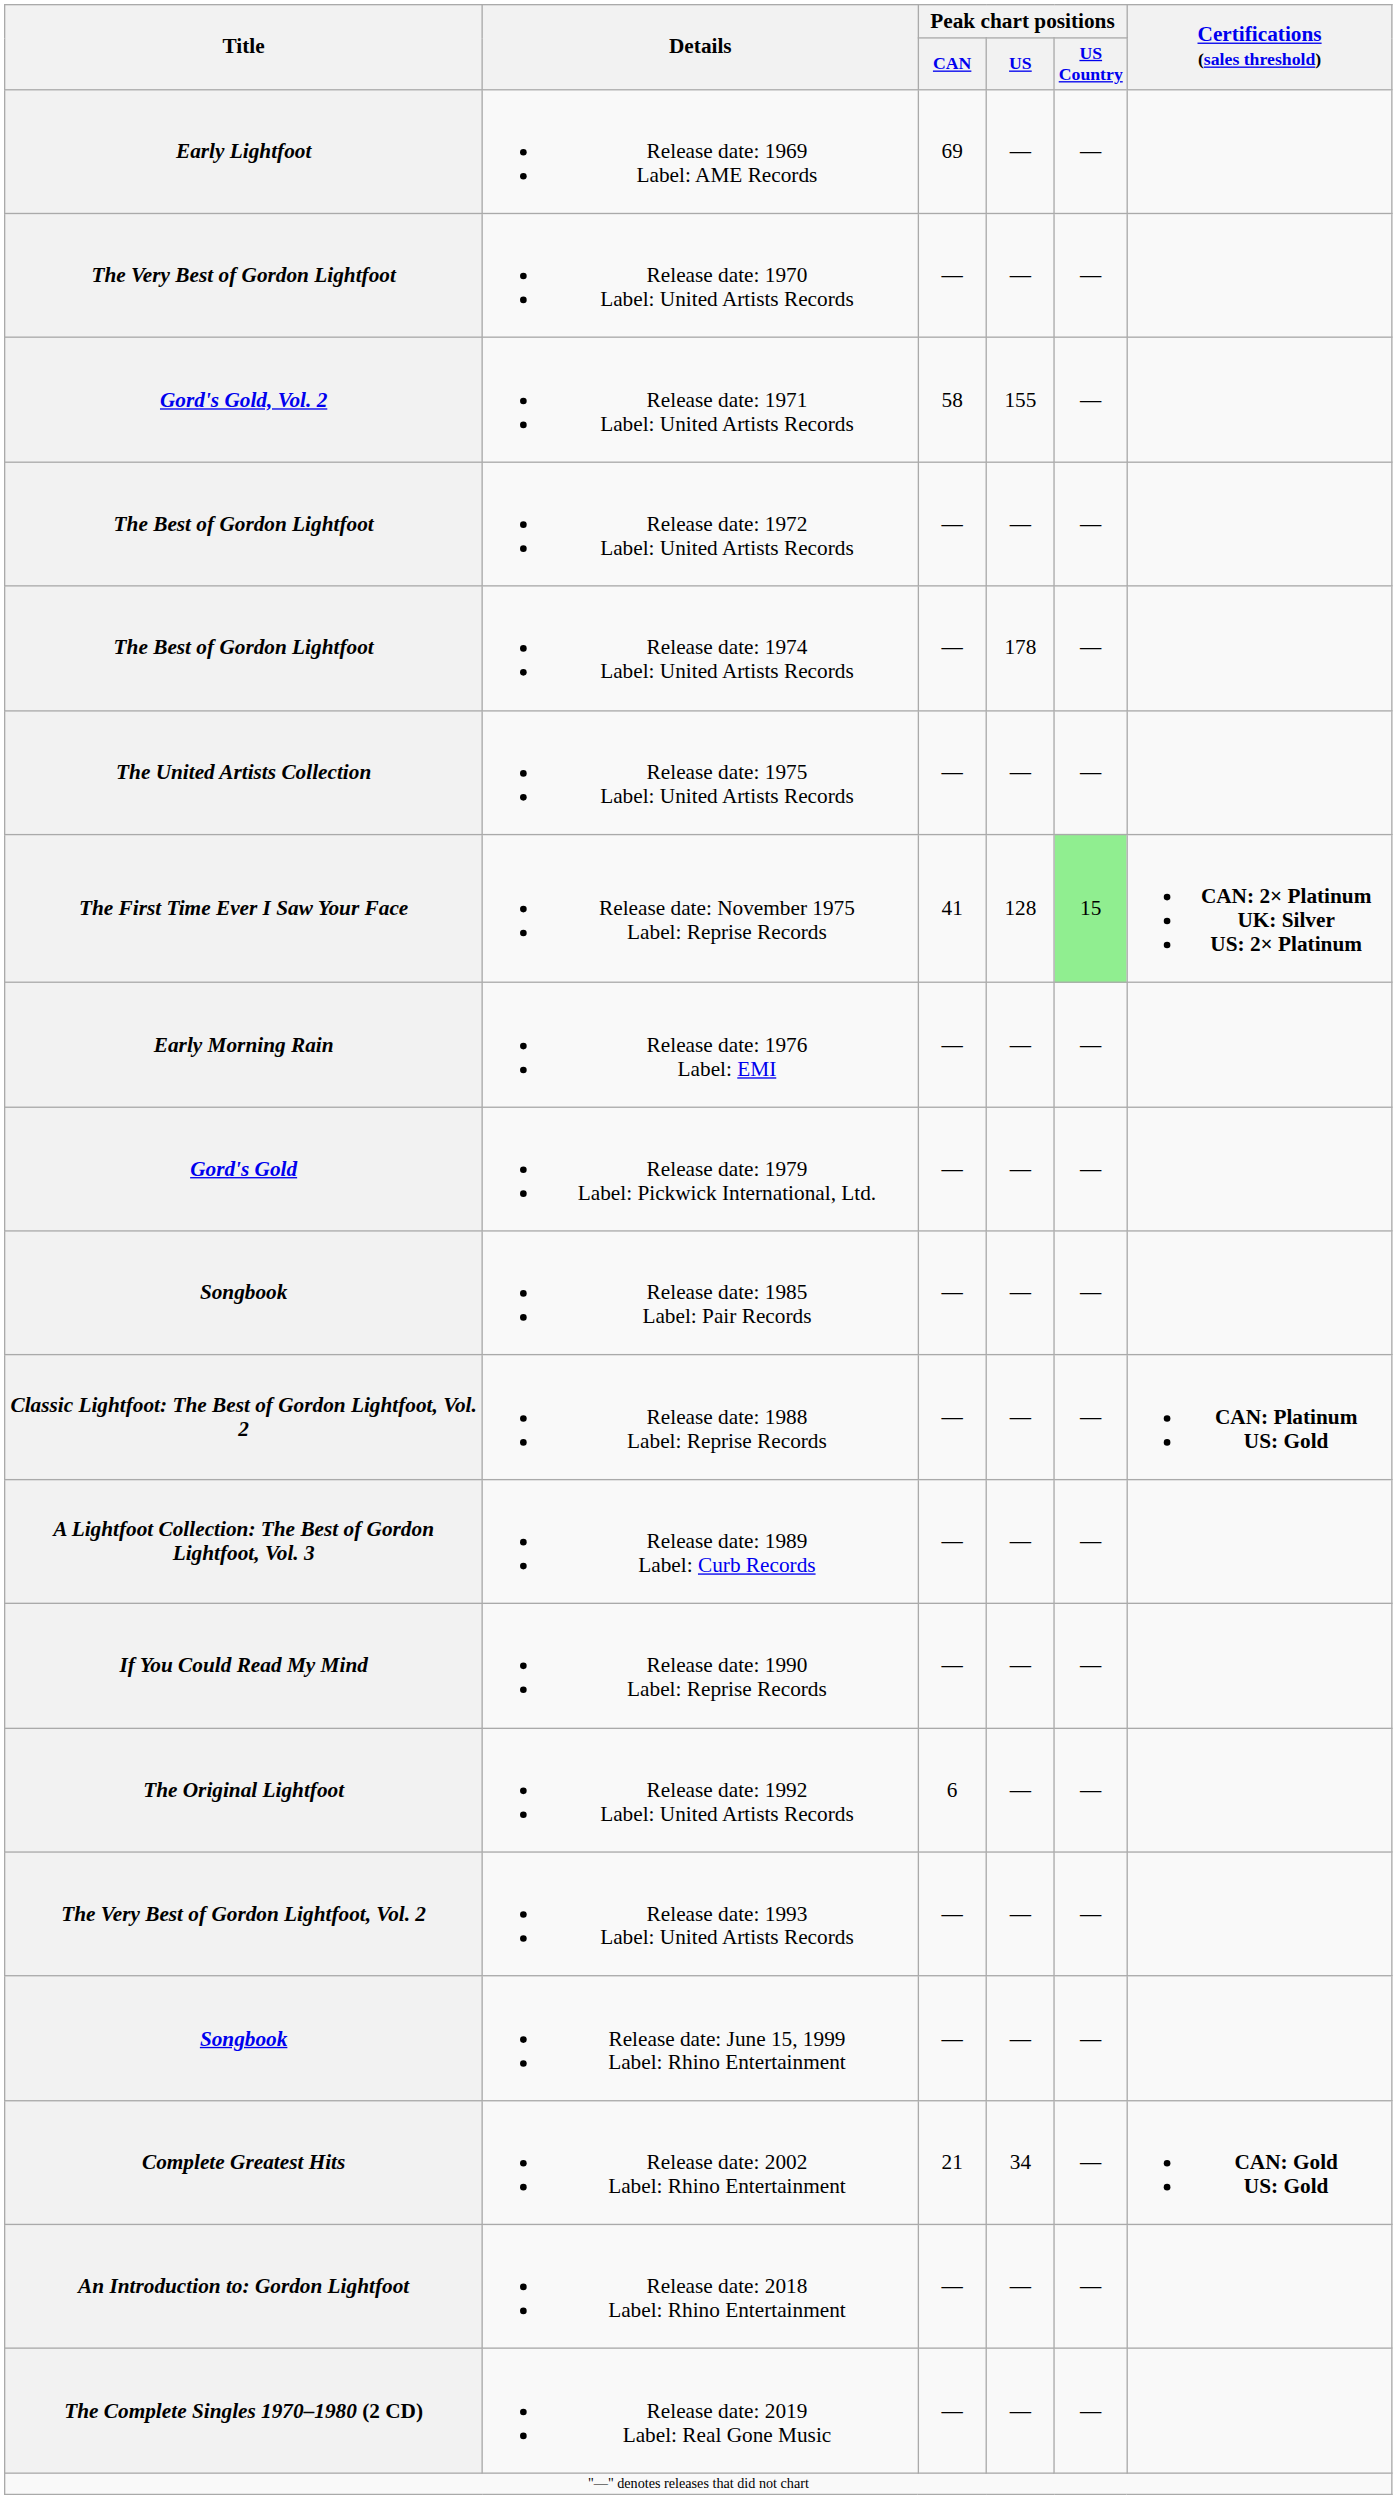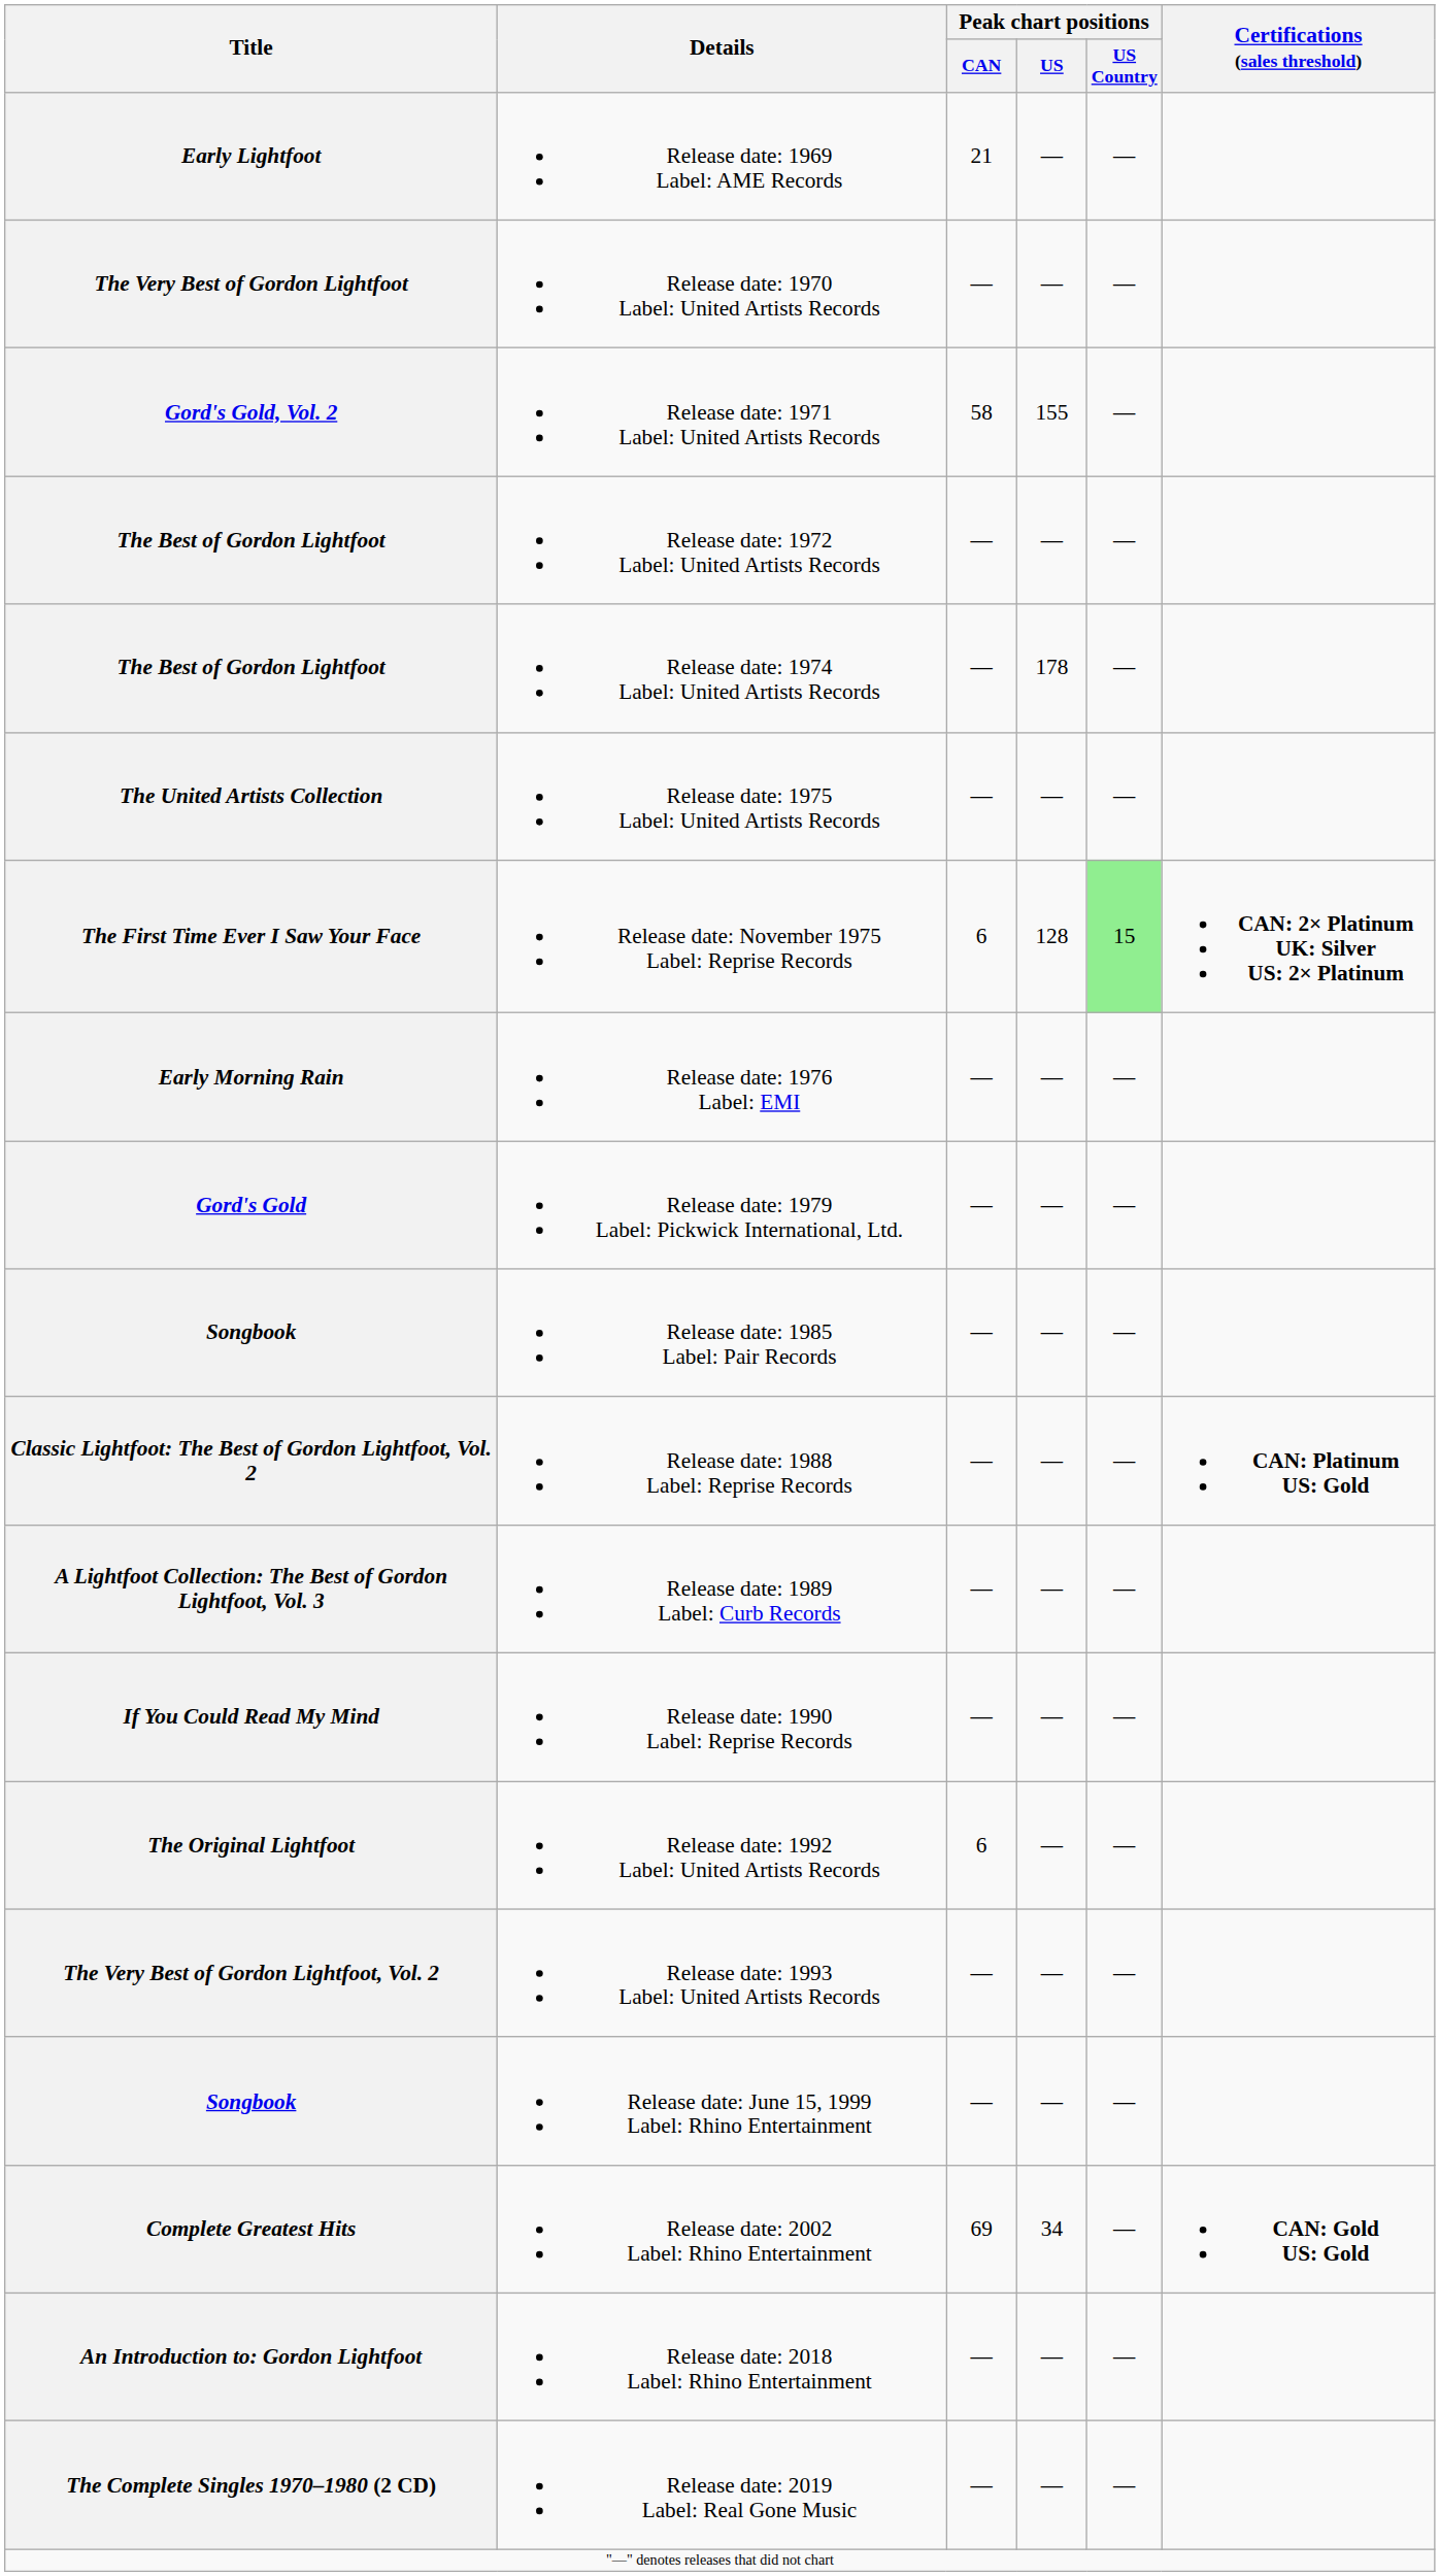Release date: 1969 Label: AME Records | Peak chart positions / CAN: 69 -> 21
Release date: November 1975 Label: Reprise Records | Peak chart positions / CAN: 41 -> 6
Release date: 2002 Label: Rhino Entertainment | Peak chart positions / CAN: 21 -> 69
